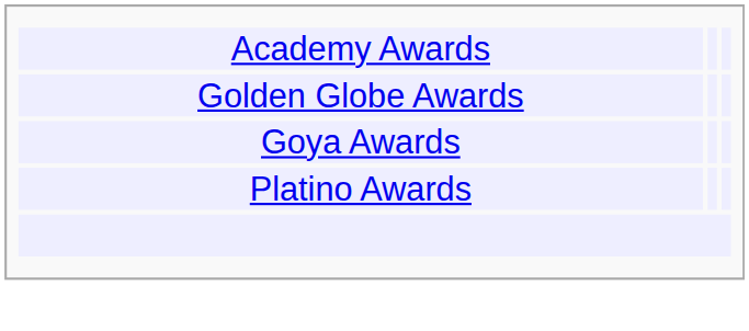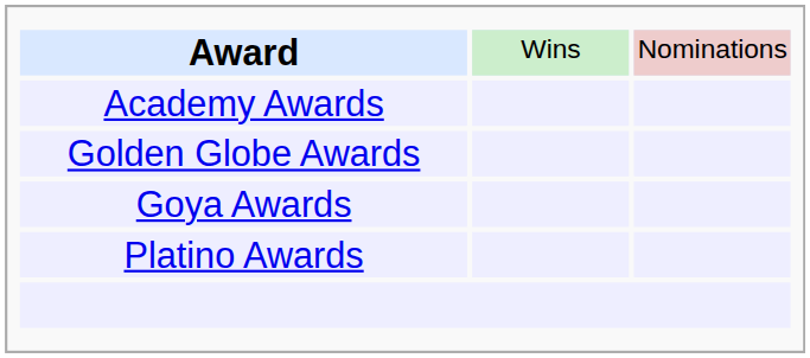+ row: Award | Wins | Nominations
